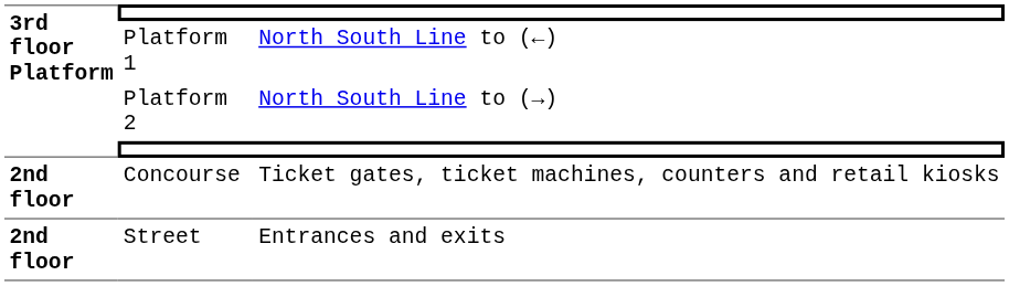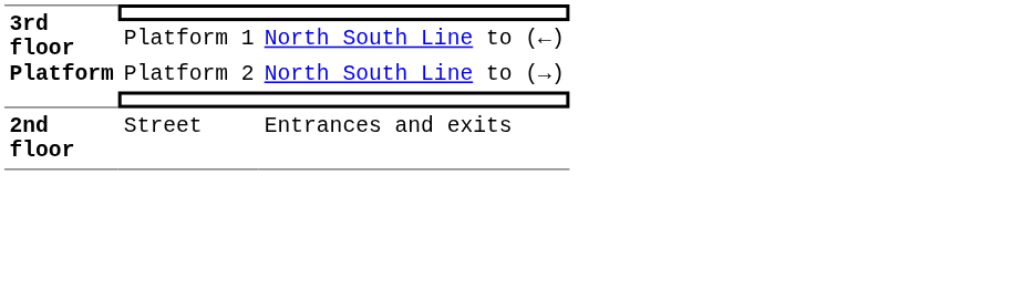- row: 2nd floor | Concourse | Ticket gates, ticket machines, counters and retail kiosks
